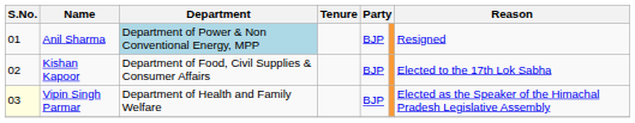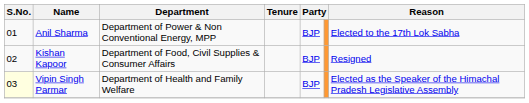Anil Sharma | Department: lightblue background -> no background
Anil Sharma | Reason: Resigned -> Elected to the 17th Lok Sabha
Kishan Kapoor | Reason: Elected to the 17th Lok Sabha -> Resigned
